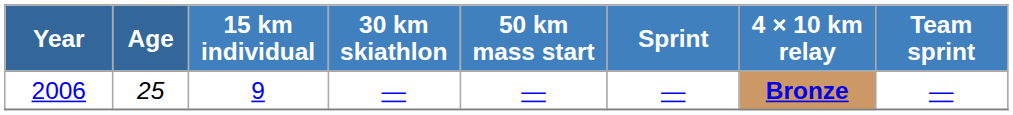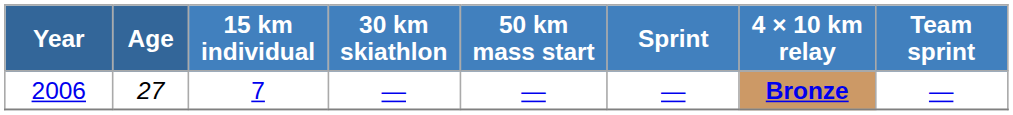2006 | Age: 25 -> 27
2006 | 15 km individual: 9 -> 7
